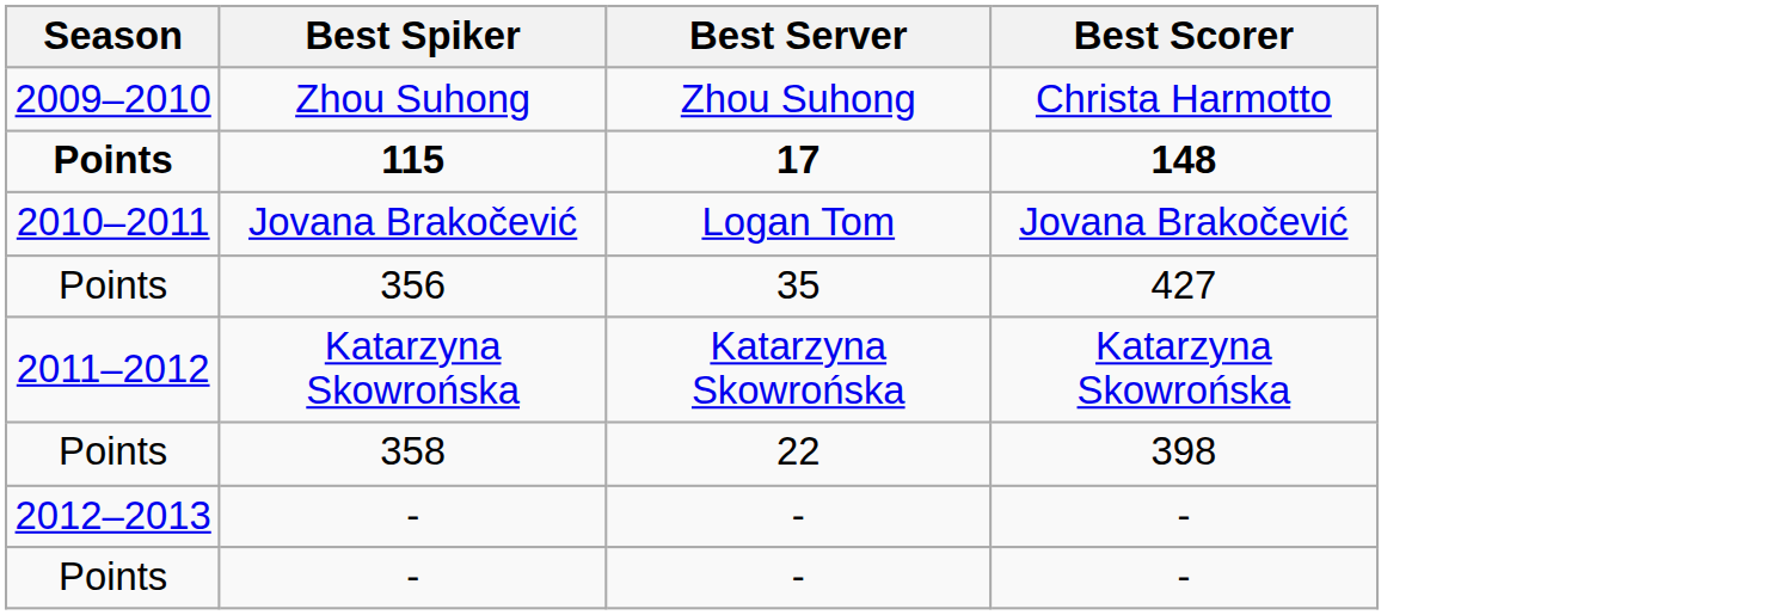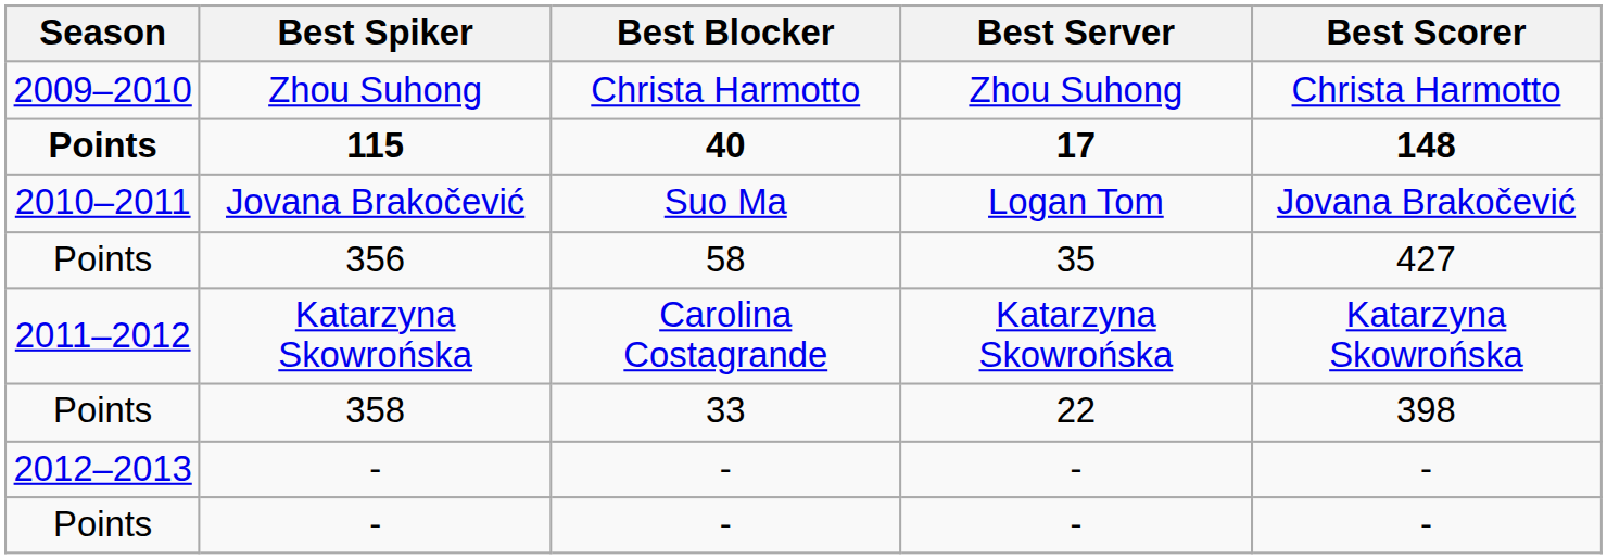+ column: Best Blocker | Christa Harmotto | 40 | Suo Ma | 58 | Carolina Costagrande | 33 | - | -
